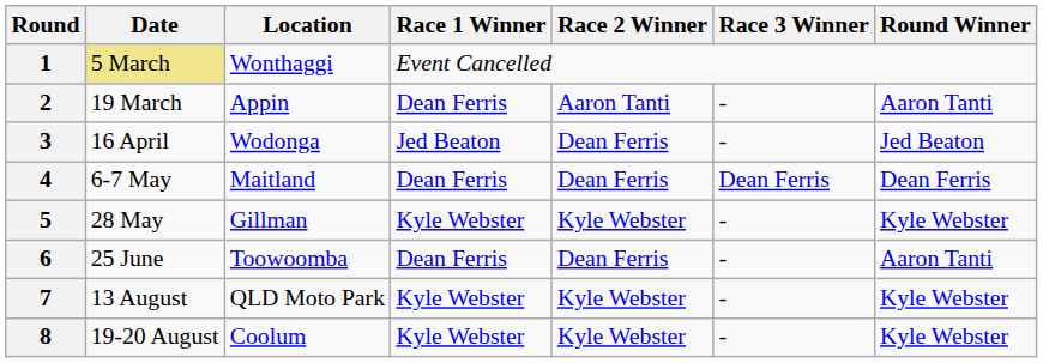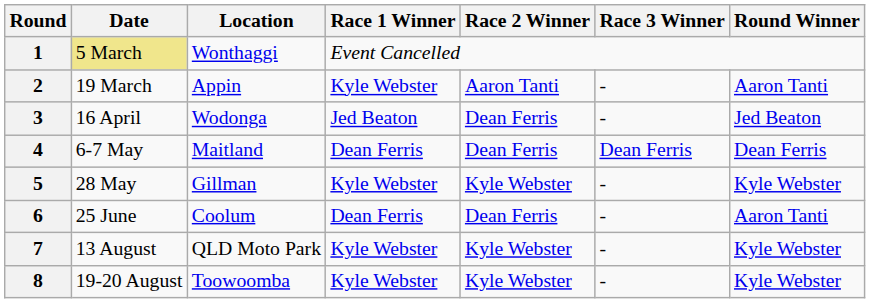2 | Race 1 Winner: Dean Ferris -> Kyle Webster
6 | Location: Toowoomba -> Coolum
8 | Location: Coolum -> Toowoomba
